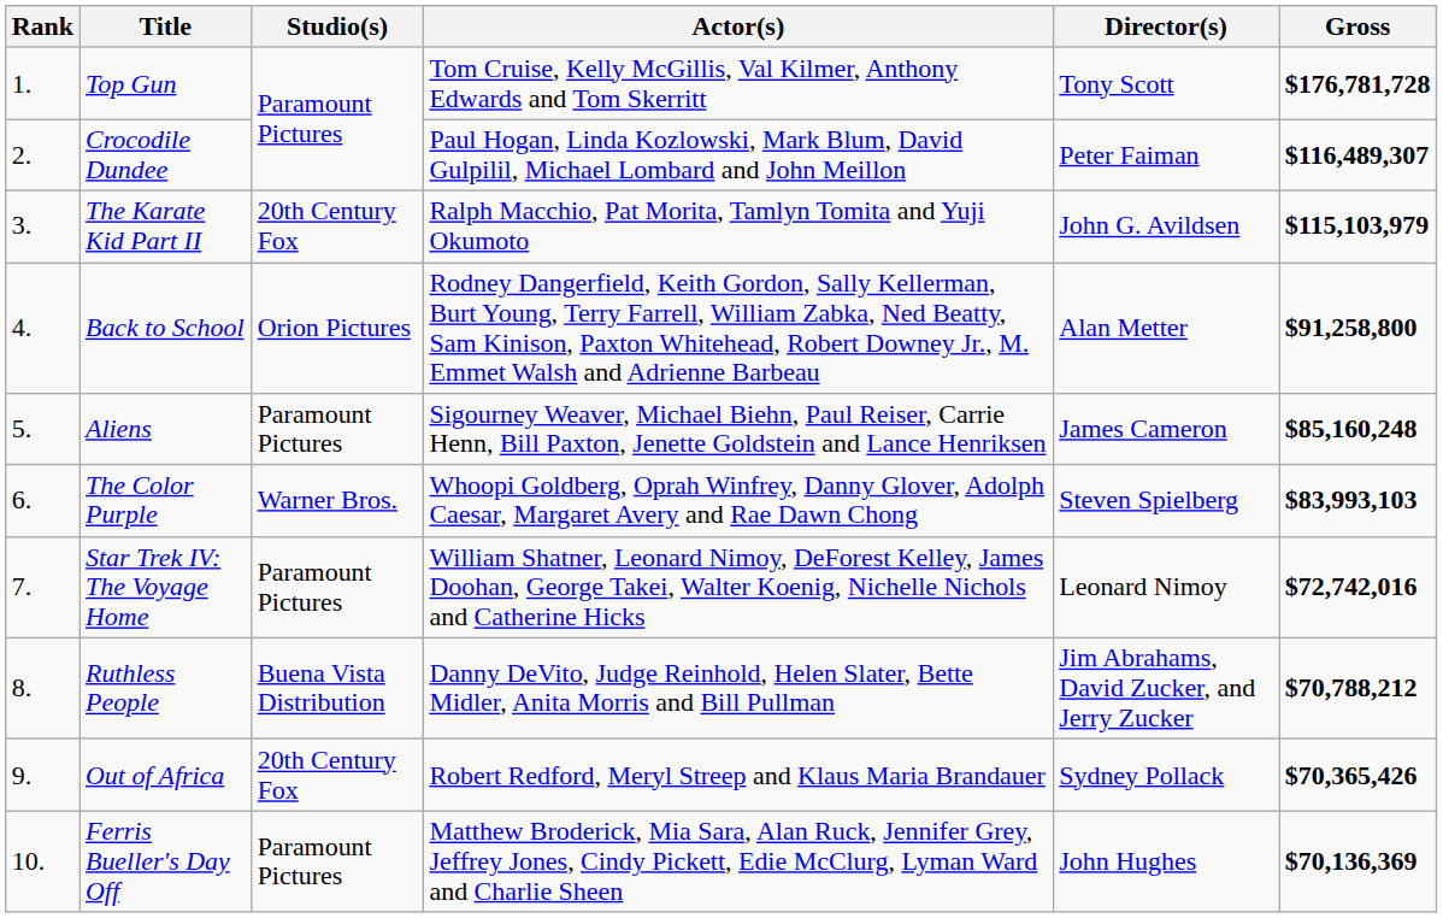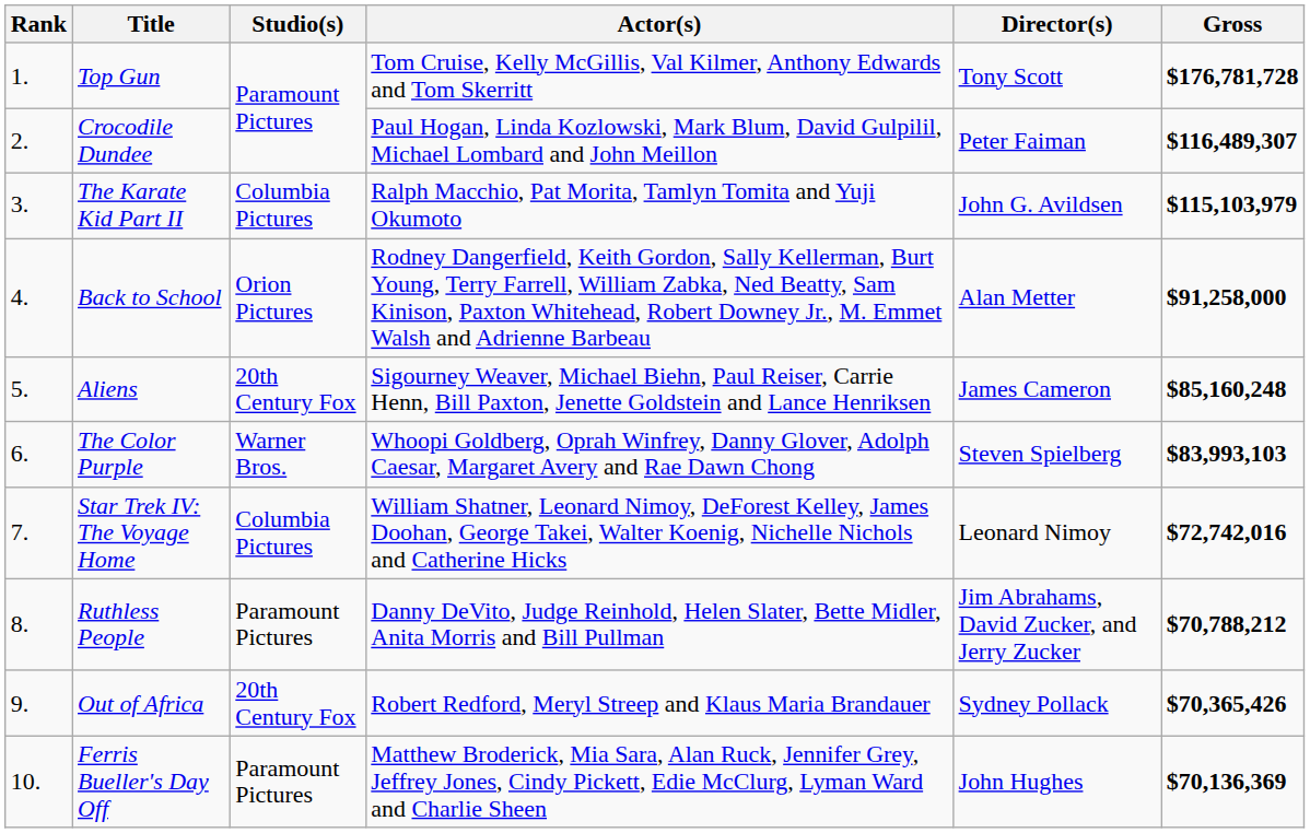The Karate Kid Part II | Studio(s): 20th Century Fox -> Columbia Pictures
Back to School | Gross: $91,258,800 -> $91,258,000
Aliens | Studio(s): Paramount Pictures -> 20th Century Fox
Star Trek IV: The Voyage Home | Studio(s): Paramount Pictures -> Columbia Pictures
Ruthless People | Studio(s): Buena Vista Distribution -> Paramount Pictures
